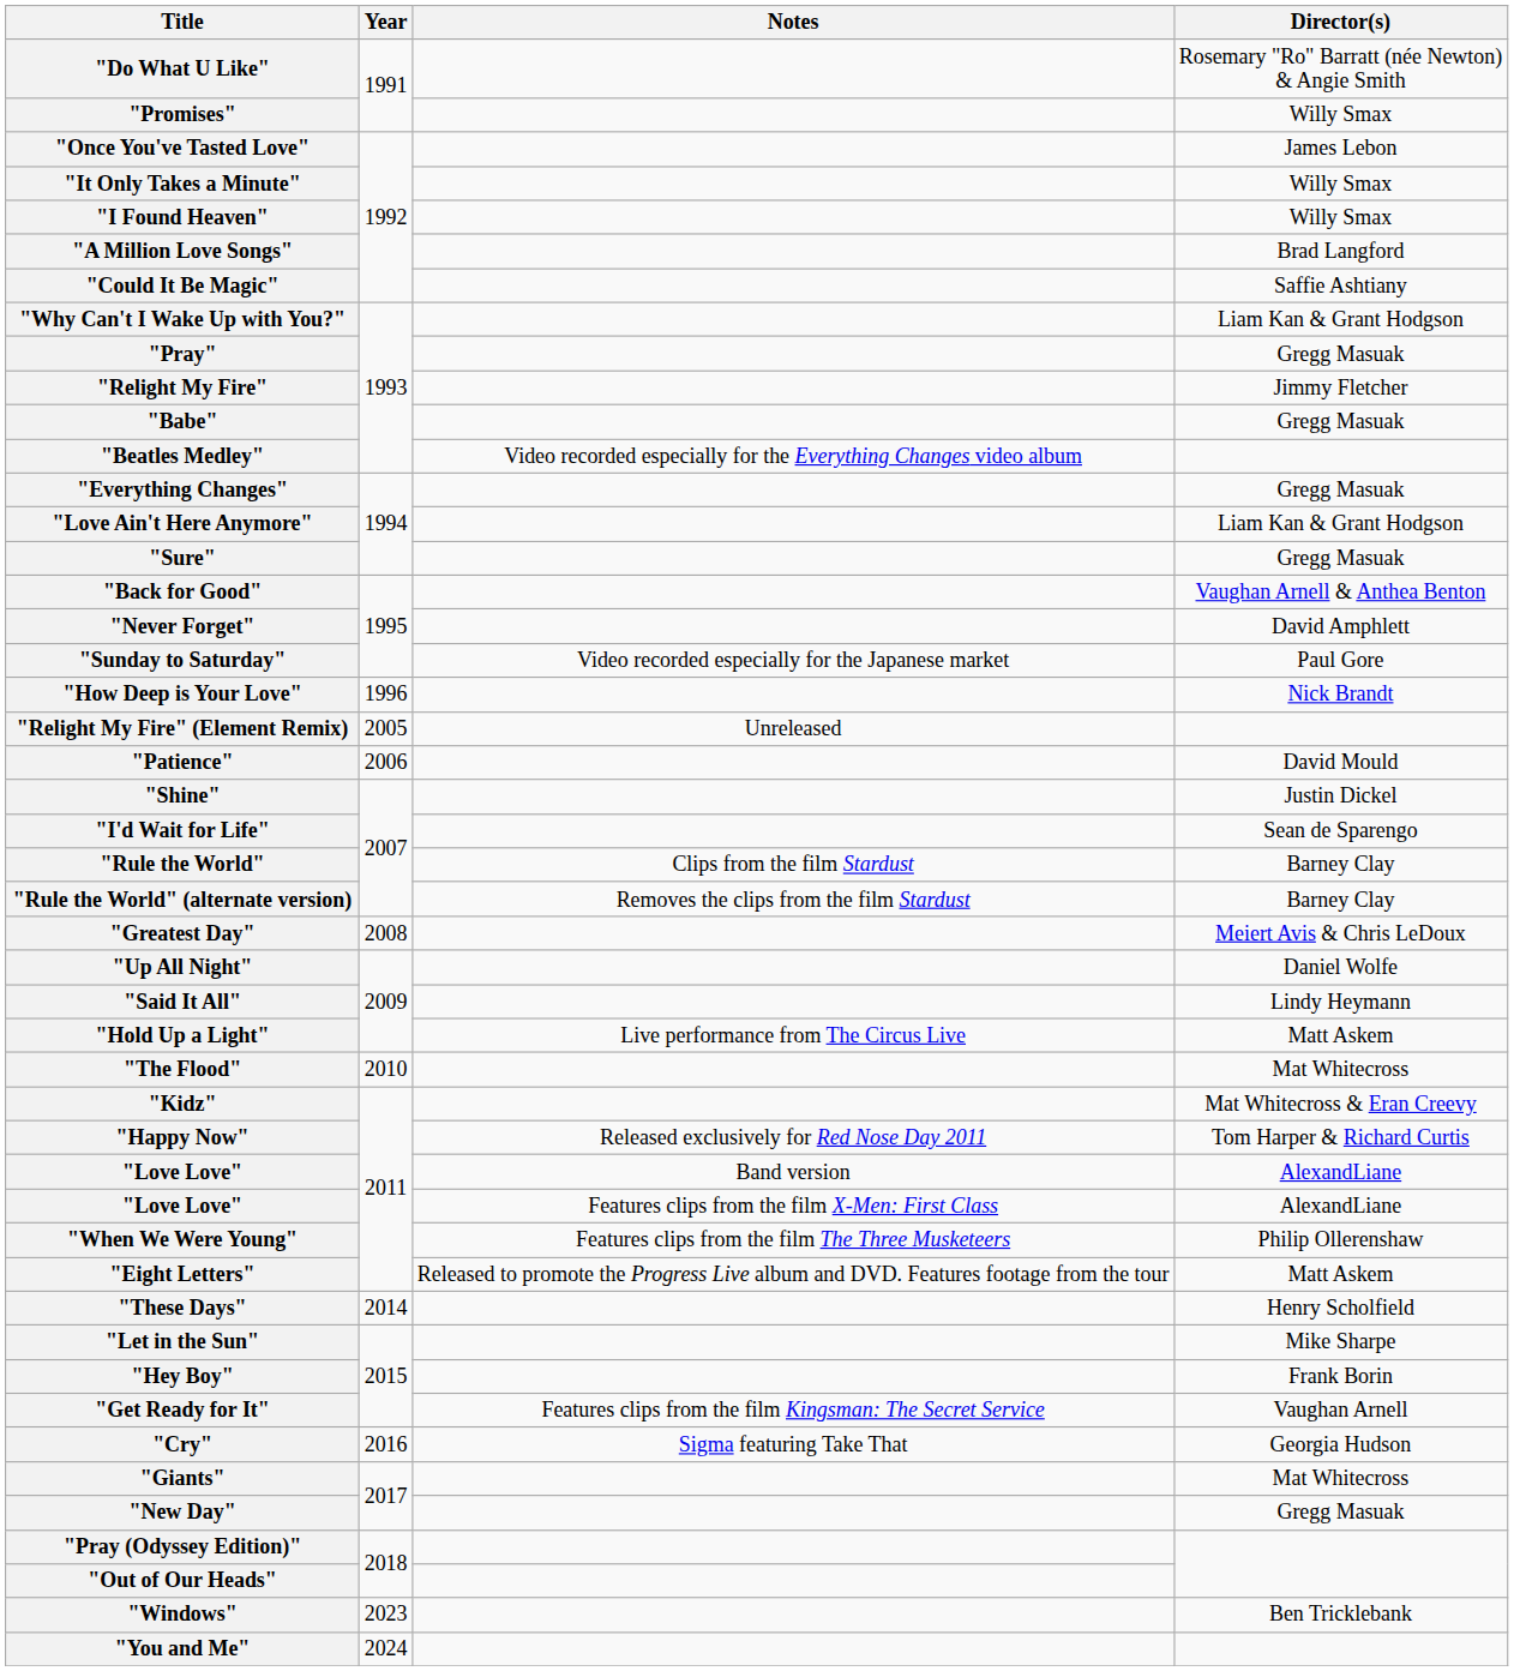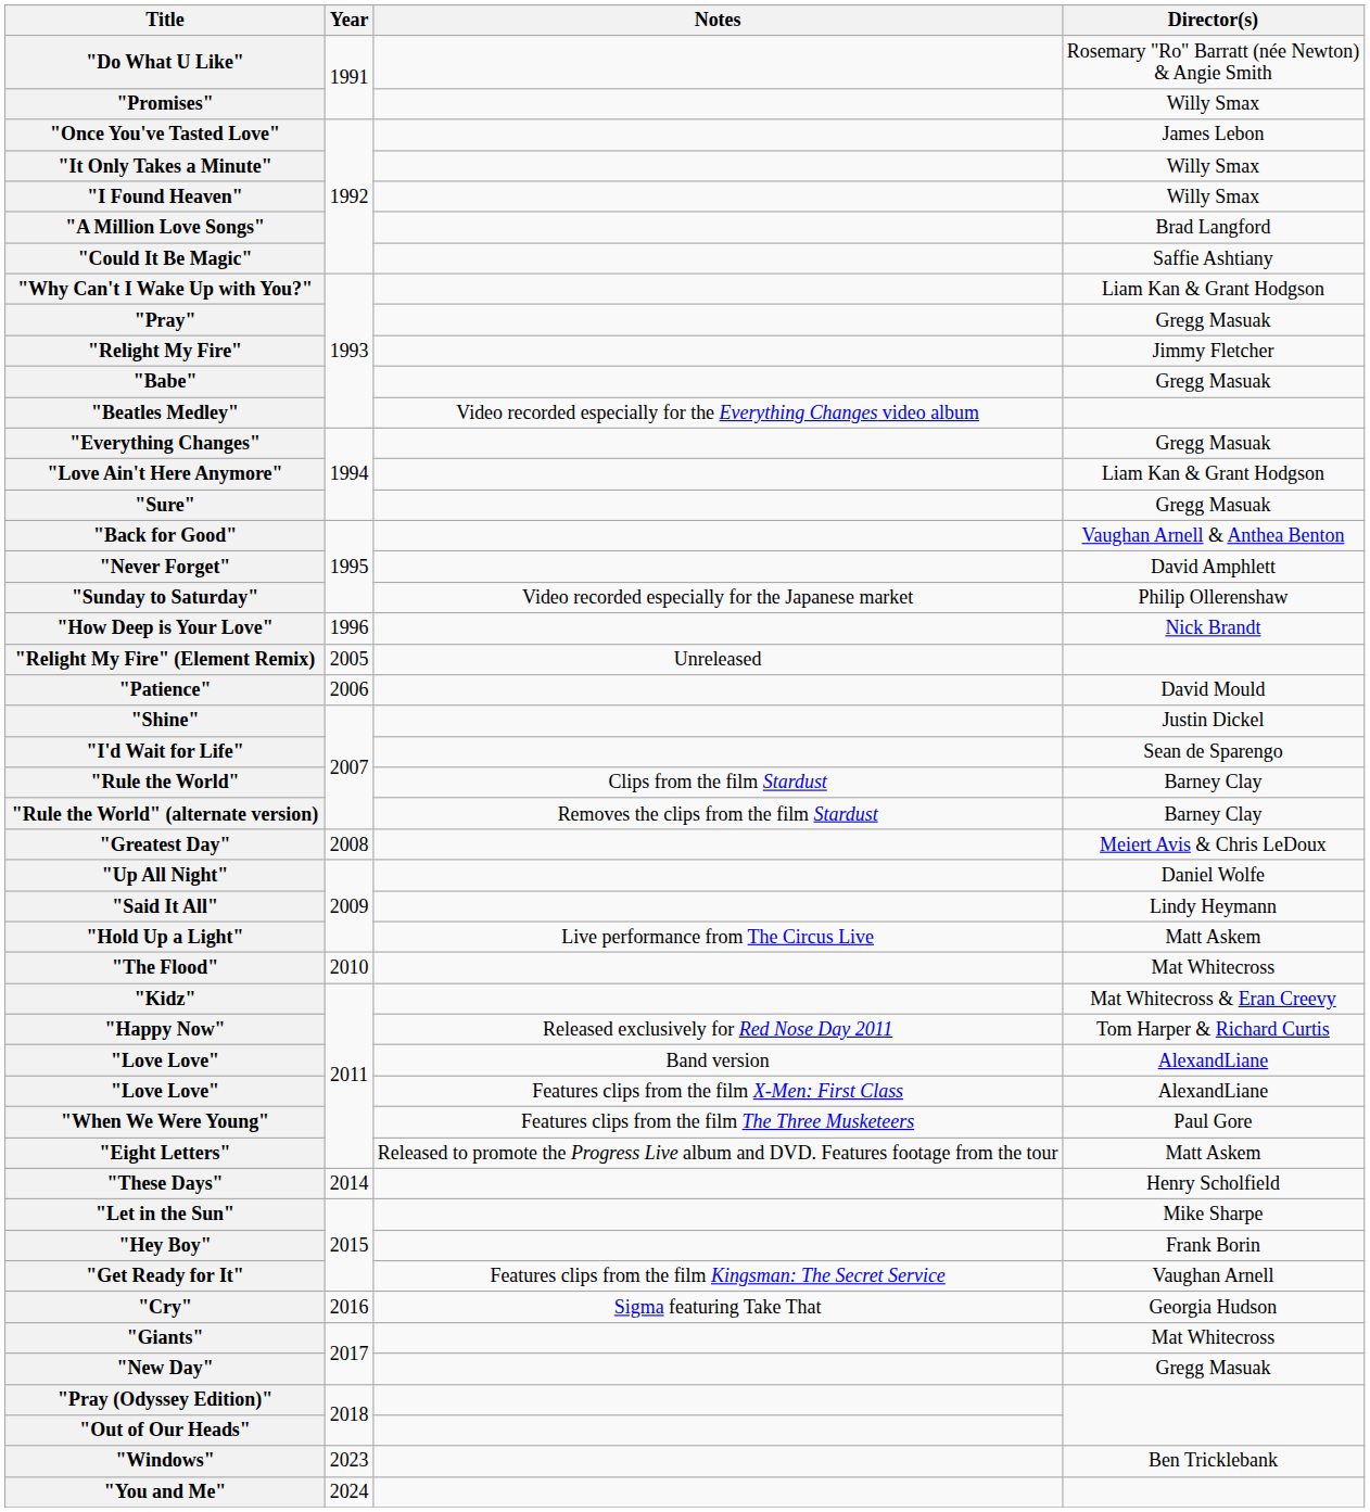"Sunday to Saturday" | Director(s): Paul Gore -> Philip Ollerenshaw
"When We Were Young" | Director(s): Philip Ollerenshaw -> Paul Gore
